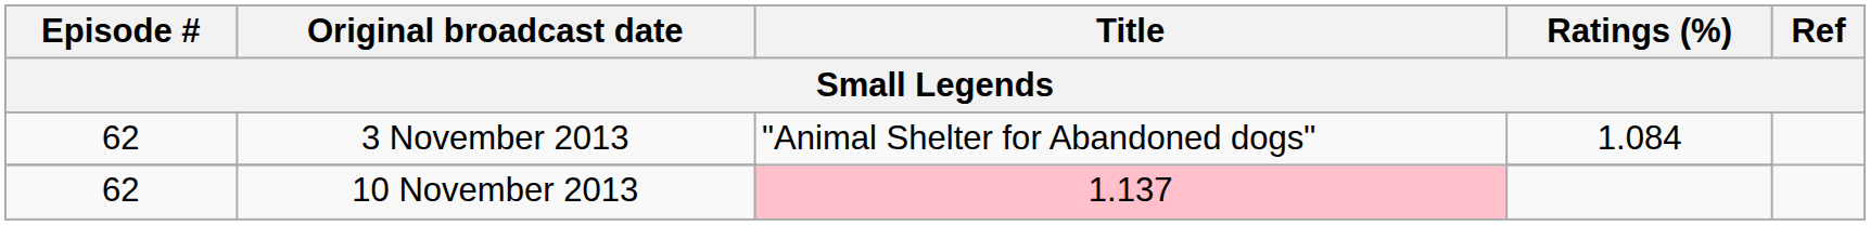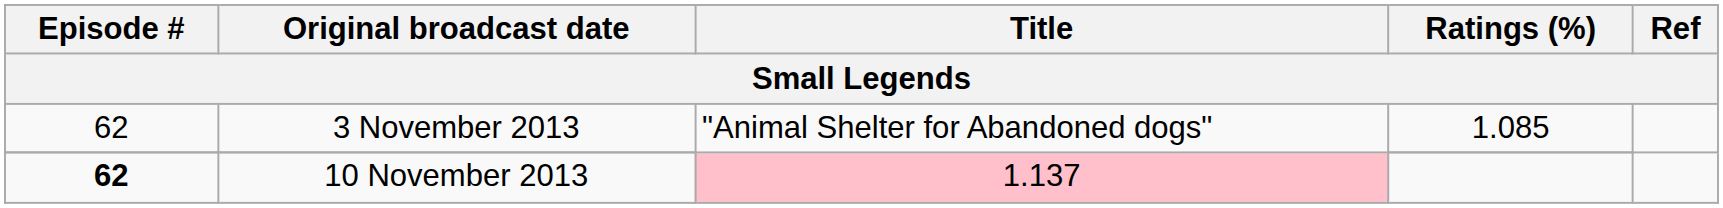3 November 2013 | Ratings (%): 1.084 -> 1.085
10 November 2013 | Episode #: normal -> bold
